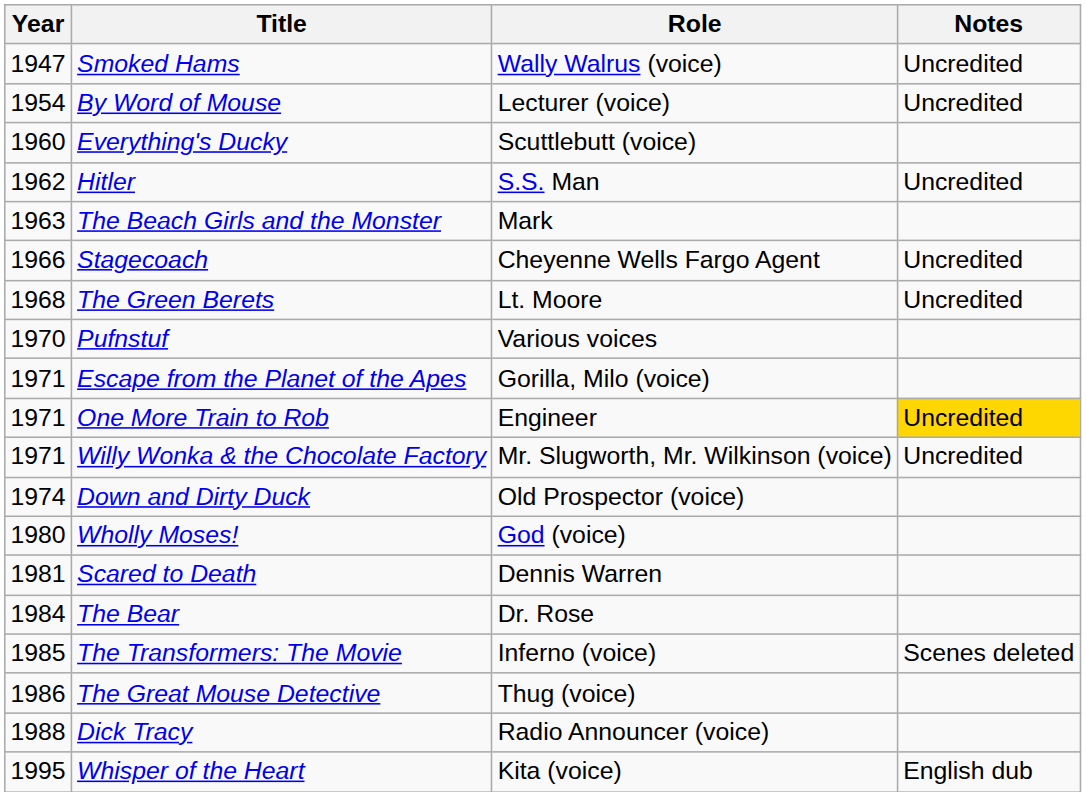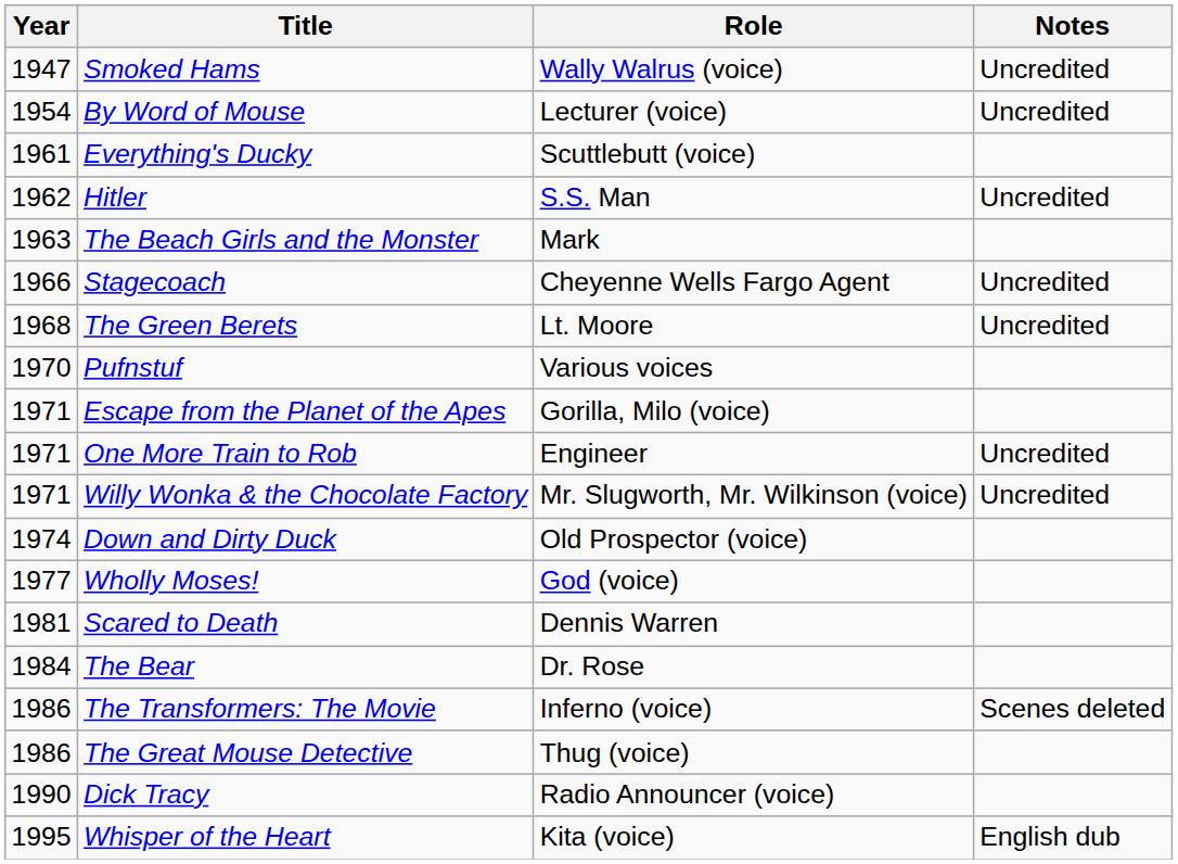Everything's Ducky | Year: 1960 -> 1961
One More Train to Rob | Notes: gold background -> no background
Wholly Moses! | Year: 1980 -> 1977
The Transformers: The Movie | Year: 1985 -> 1986
Dick Tracy | Year: 1988 -> 1990
